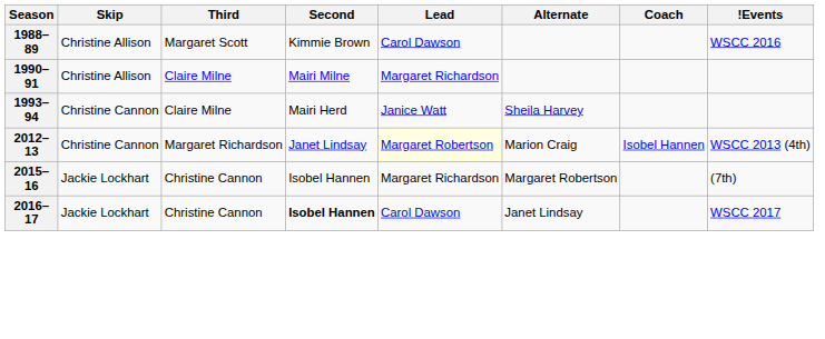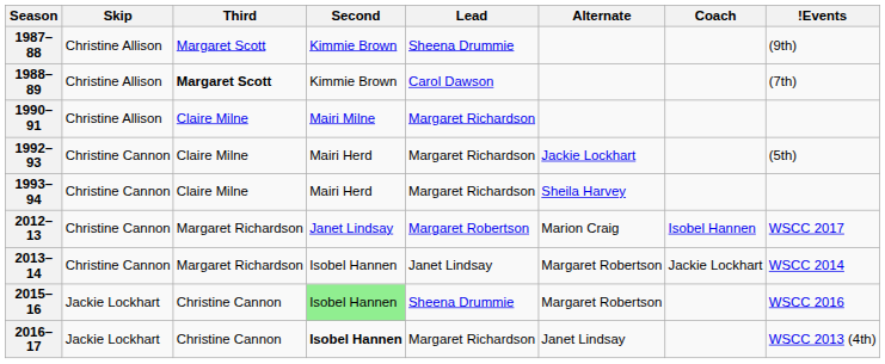+ row: 1987–88 | Christine Allison | Margaret Scott | Kimmie Brown | Sheena Drummie | (9th)
1988–89 | Third: normal -> bold
1988–89 | !Events: WSCC 2016 -> (7th)
+ row: 1992–93 | Christine Cannon | Claire Milne | Mairi Herd | Margaret Richardson | Jackie Lockhart | (5th)
1993–94 | Lead: Janice Watt -> Margaret Richardson
2012–13 | Lead: lightyellow background -> no background
2012–13 | !Events: WSCC 2013 (4th) -> WSCC 2017
+ row: 2013–14 | Christine Cannon | Margaret Richardson | Isobel Hannen | Janet Lindsay | Margaret Robertson | Jackie Lockhart | WSCC 2014
2015–16 | Second: no background -> lightgreen background
2015–16 | Lead: Margaret Richardson -> Sheena Drummie
2015–16 | !Events: (7th) -> WSCC 2016
2016–17 | Lead: Carol Dawson -> Margaret Richardson
2016–17 | !Events: WSCC 2017 -> WSCC 2013 (4th)
